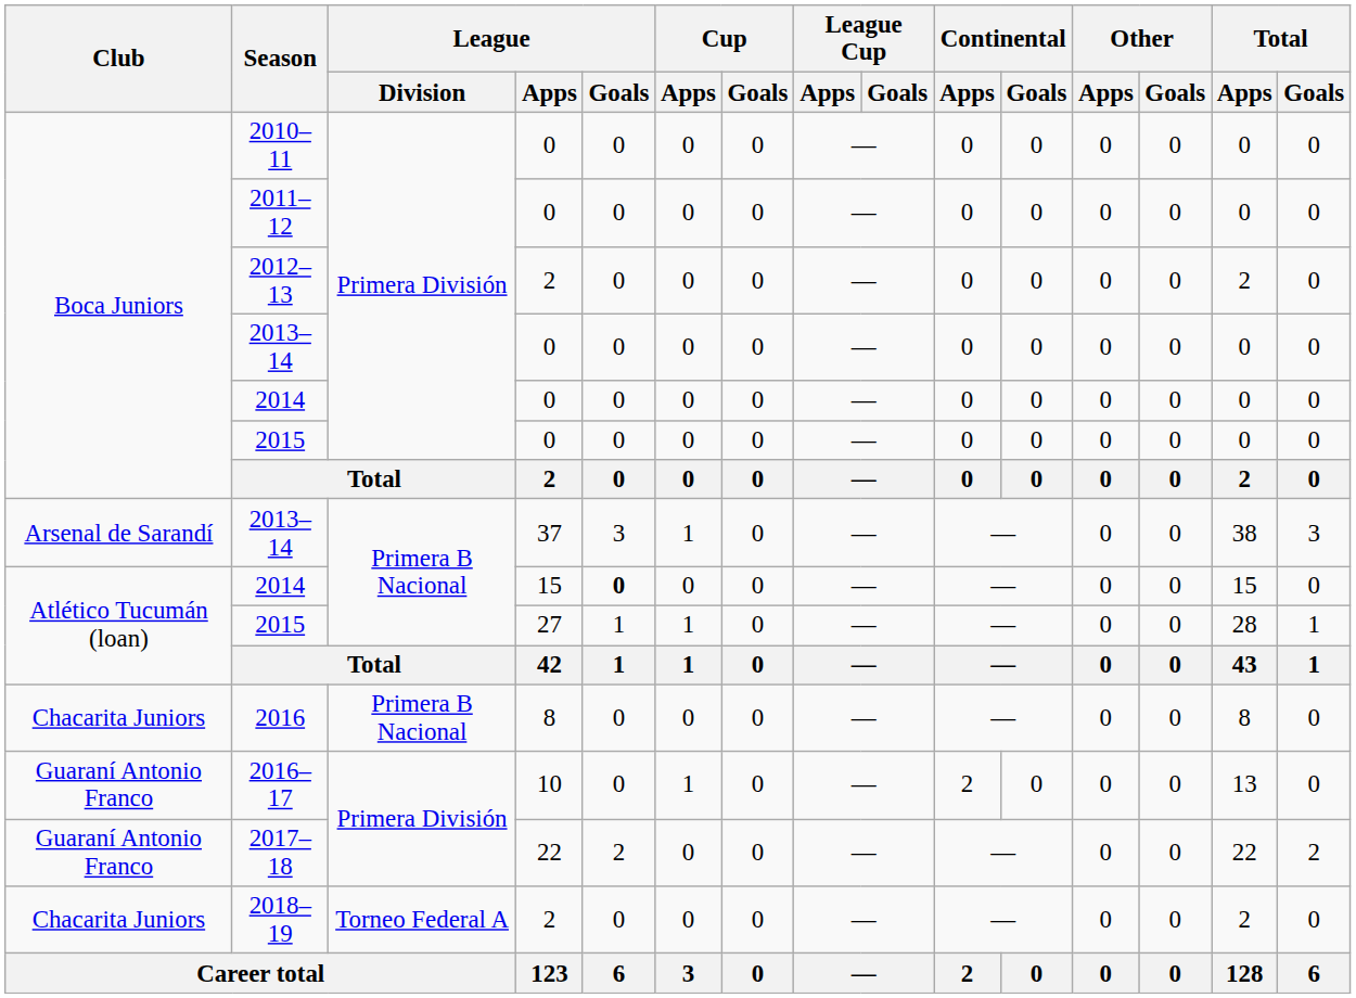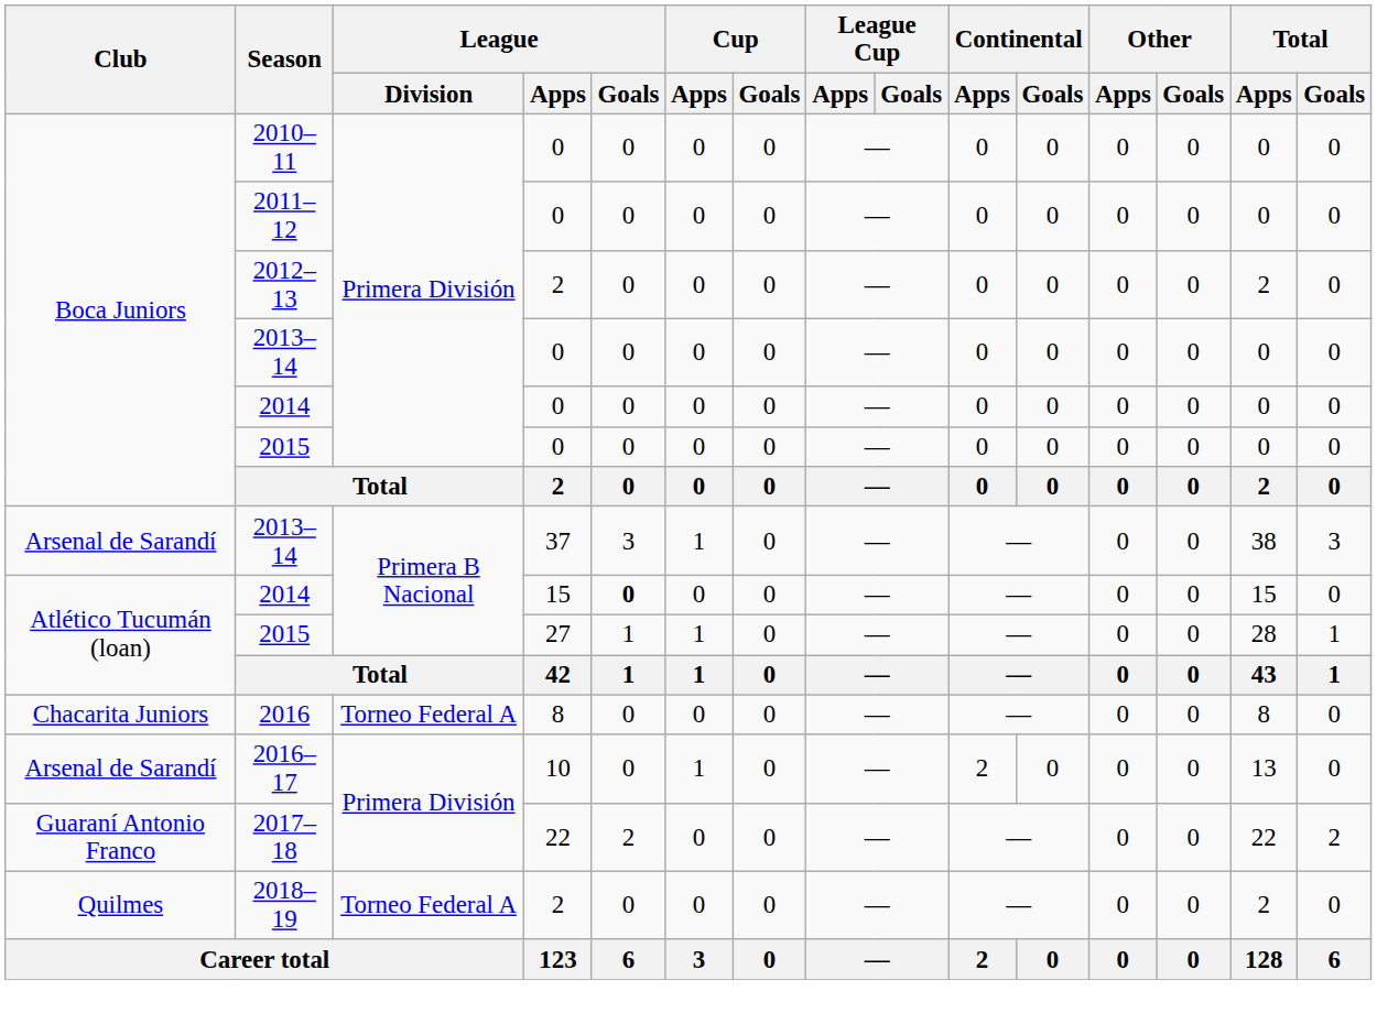2016 | League / Division: Primera B Nacional -> Torneo Federal A
2016–17 | Club: Guaraní Antonio Franco -> Arsenal de Sarandí
2018–19 | Club: Chacarita Juniors -> Quilmes
